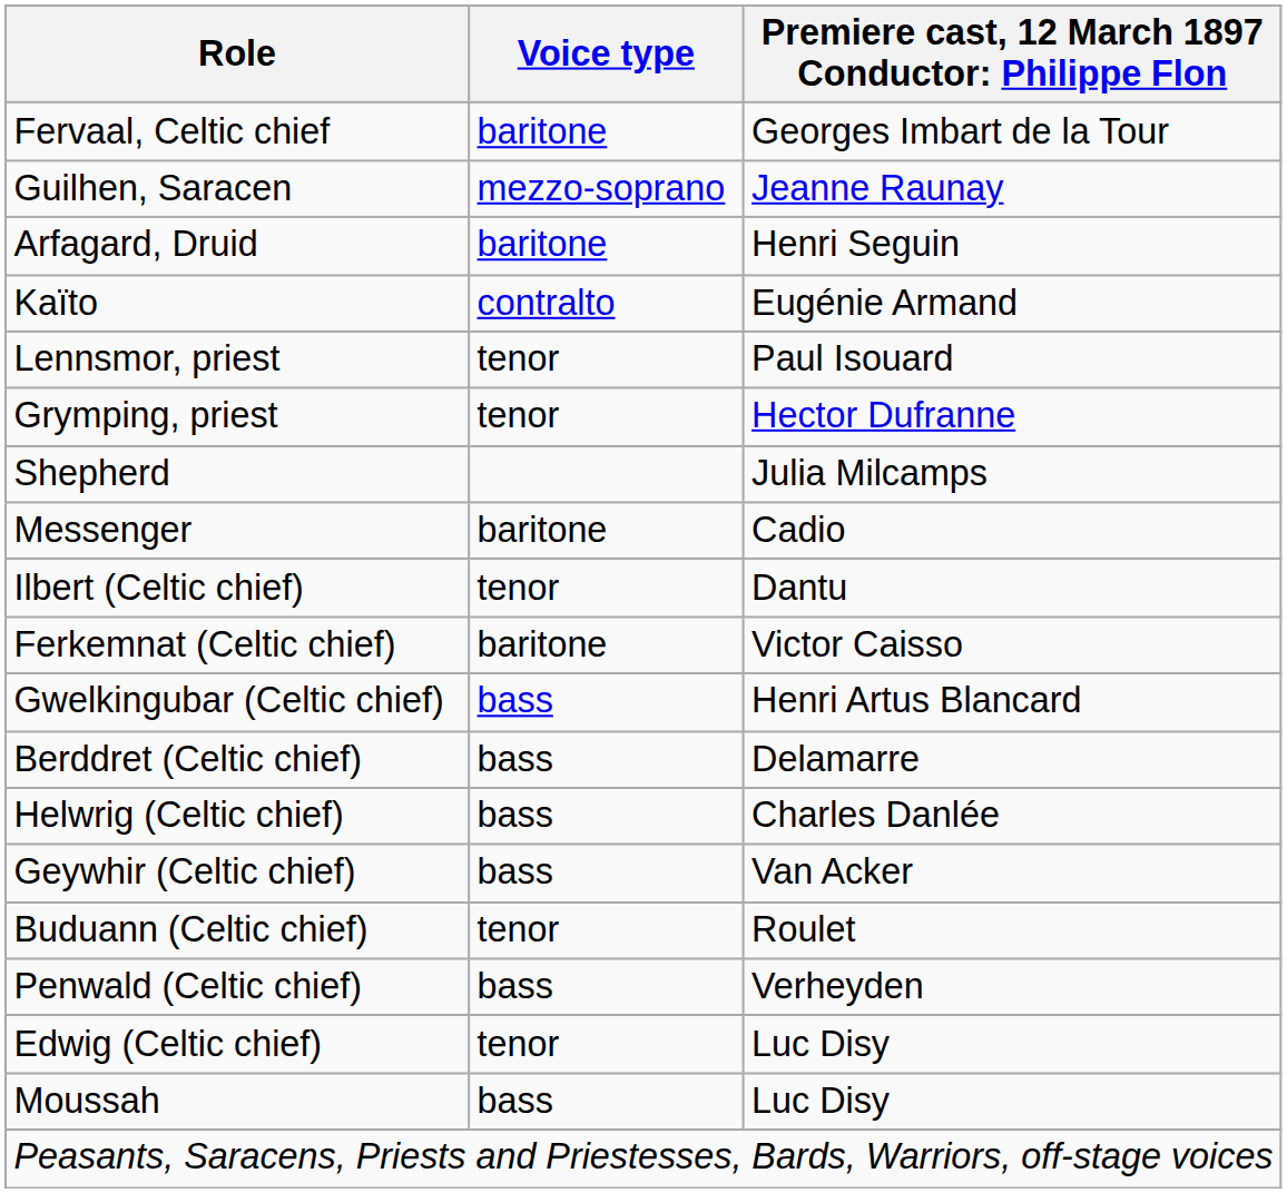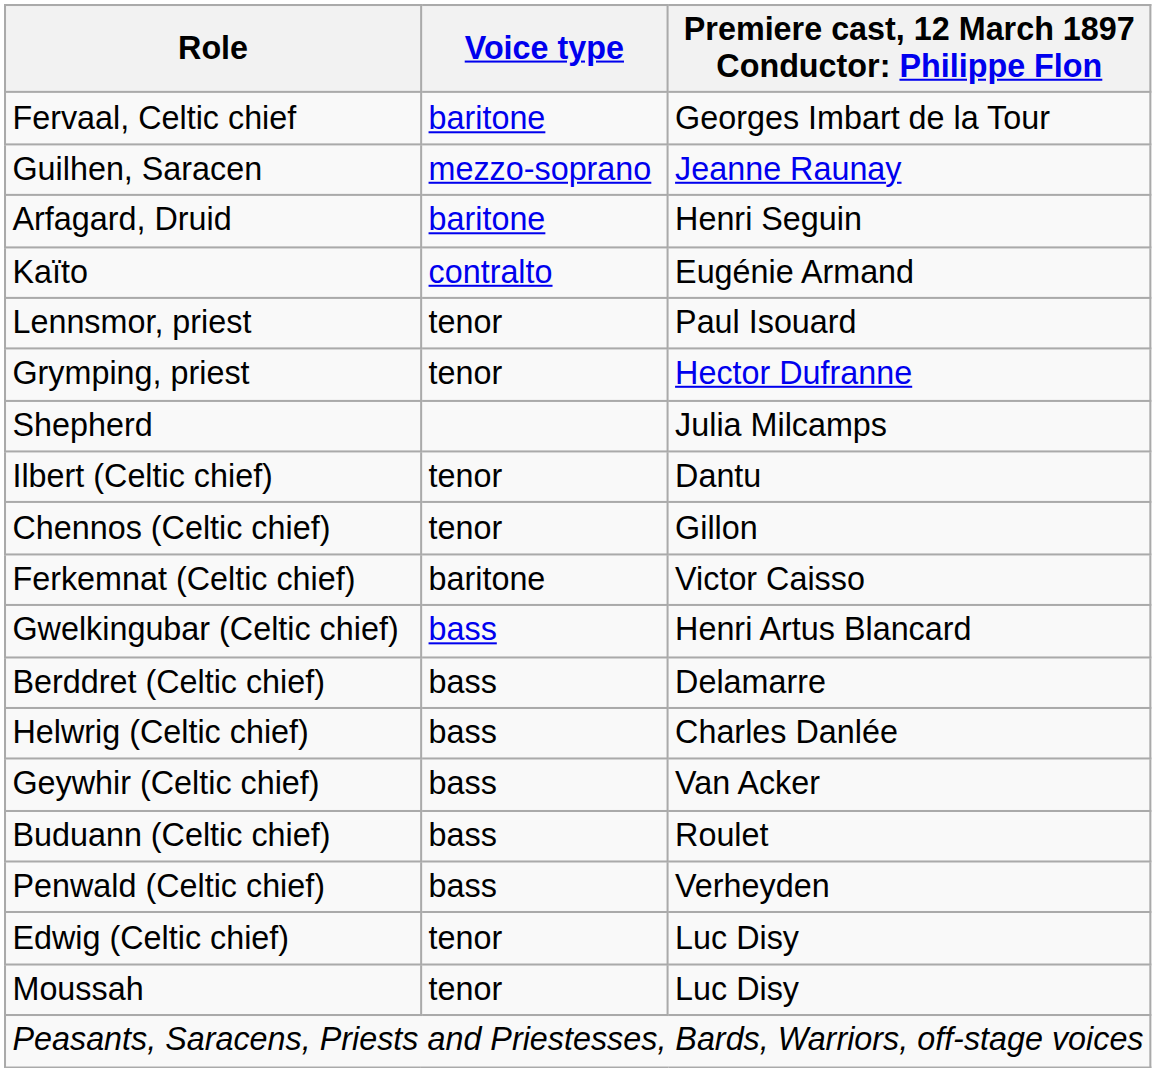- row: Messenger | baritone | Cadio
+ row: Chennos (Celtic chief) | tenor | Gillon
Buduann (Celtic chief) | Voice type: tenor -> bass
Moussah | Voice type: bass -> tenor
